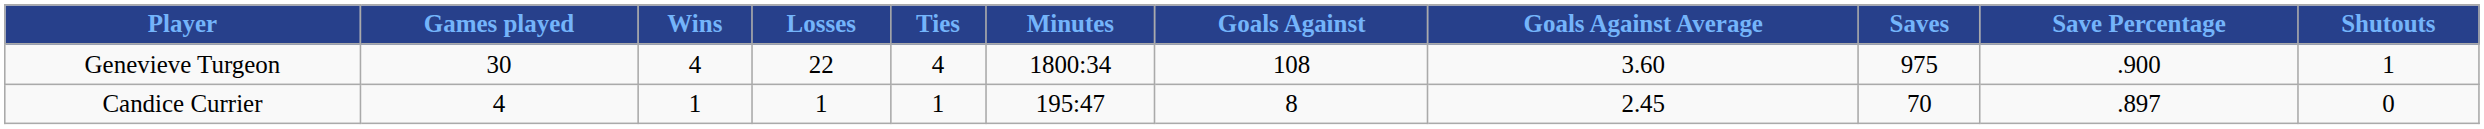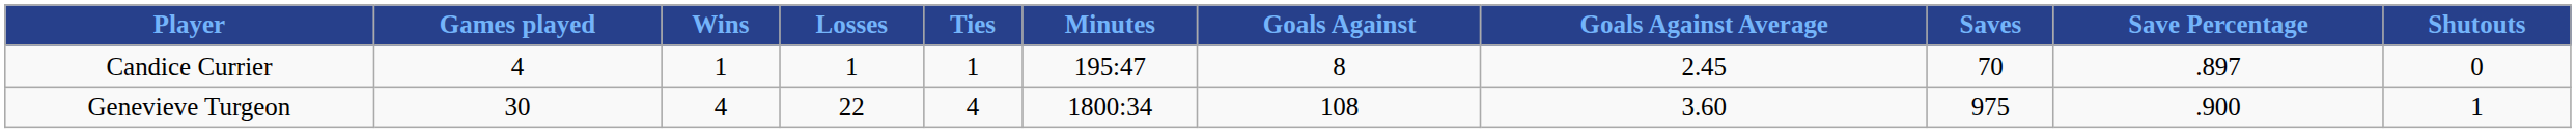rows swapped: Genevieve Turgeon <-> Candice Currier
